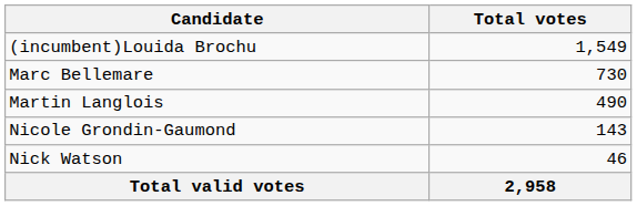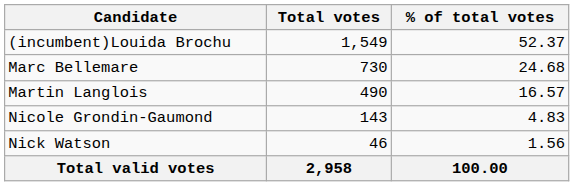+ column: % of total votes | 52.37 | 24.68 | 16.57 | 4.83 | 1.56 | 100.00
